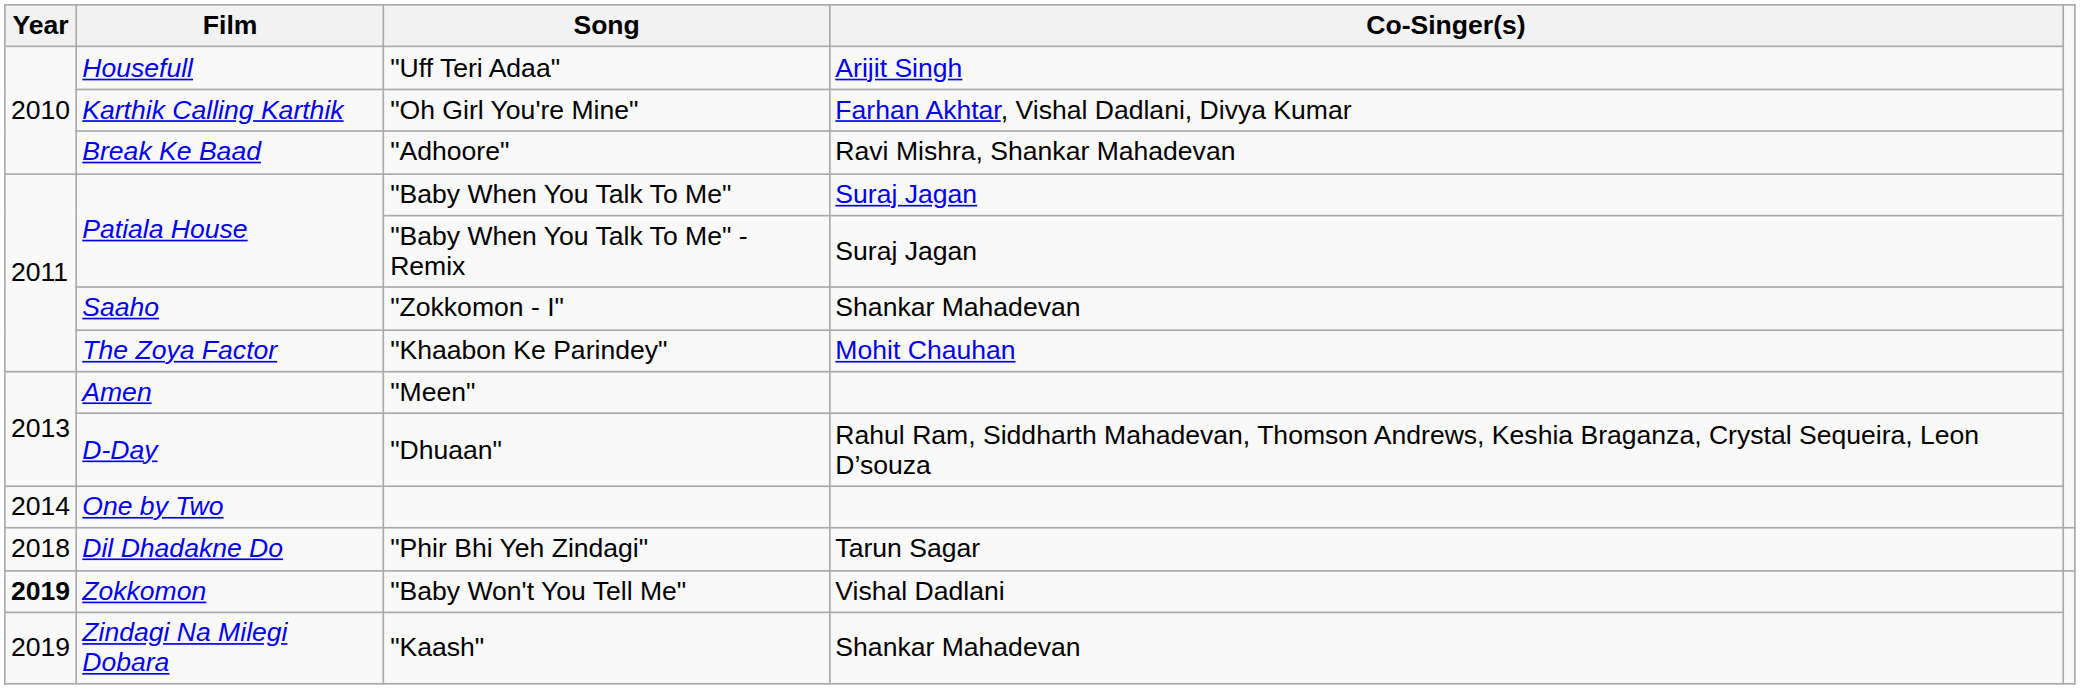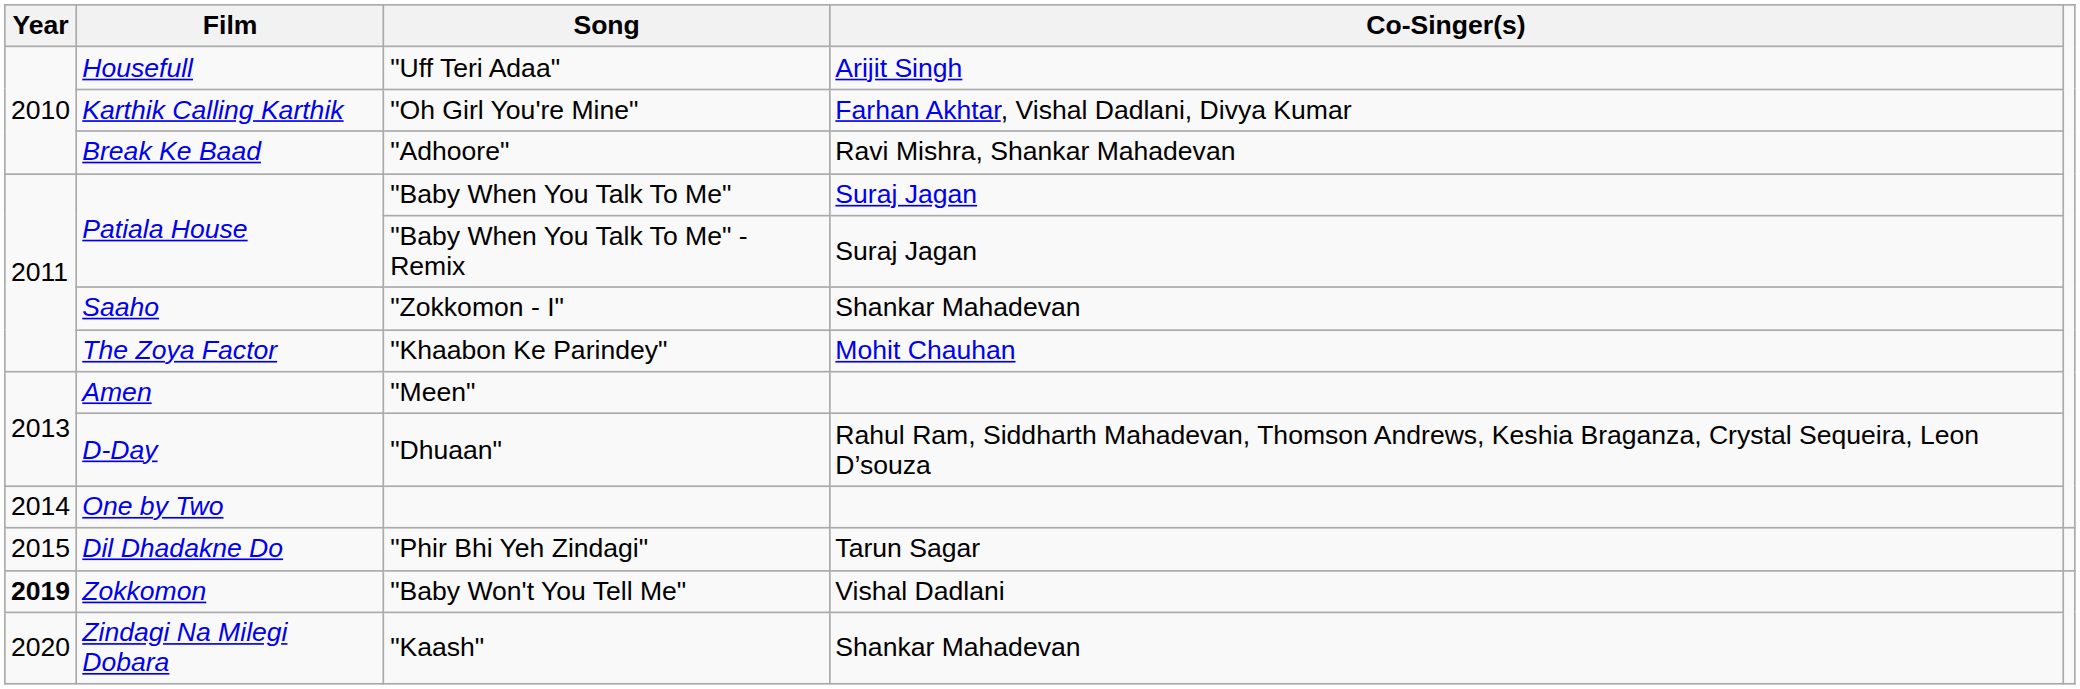"Phir Bhi Yeh Zindagi" | Year: 2018 -> 2015
"Kaash" | Year: 2019 -> 2020
